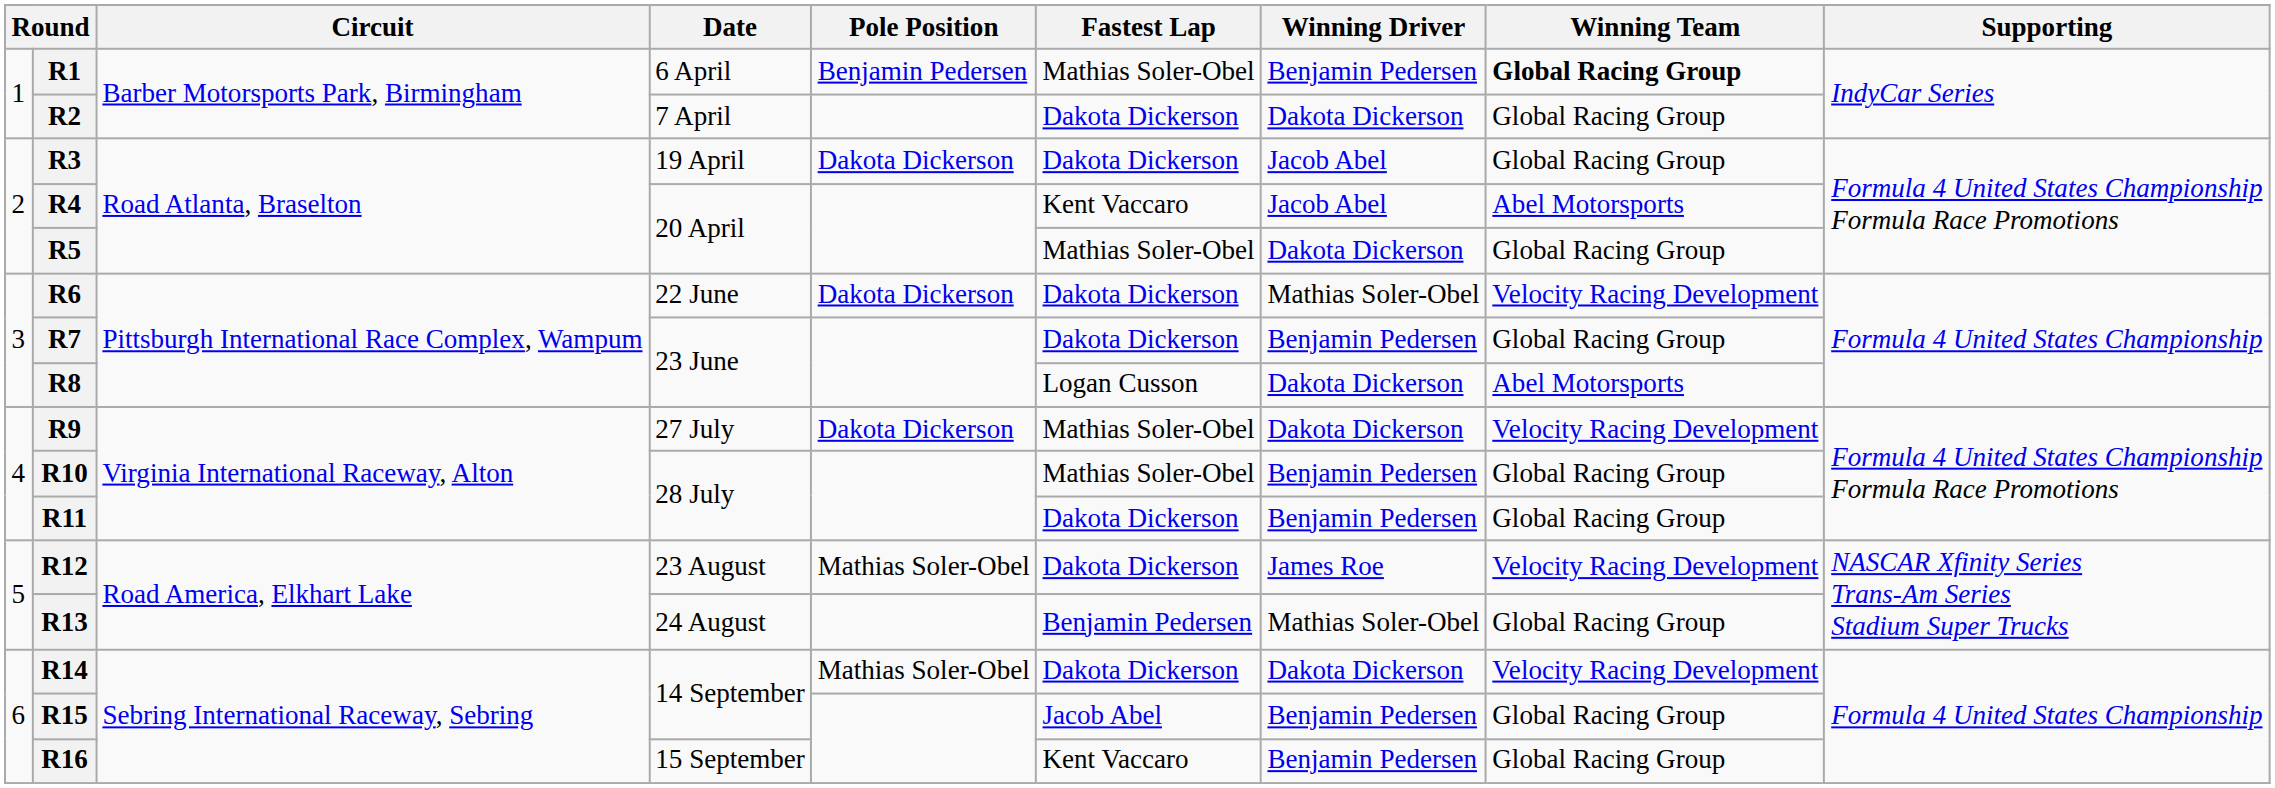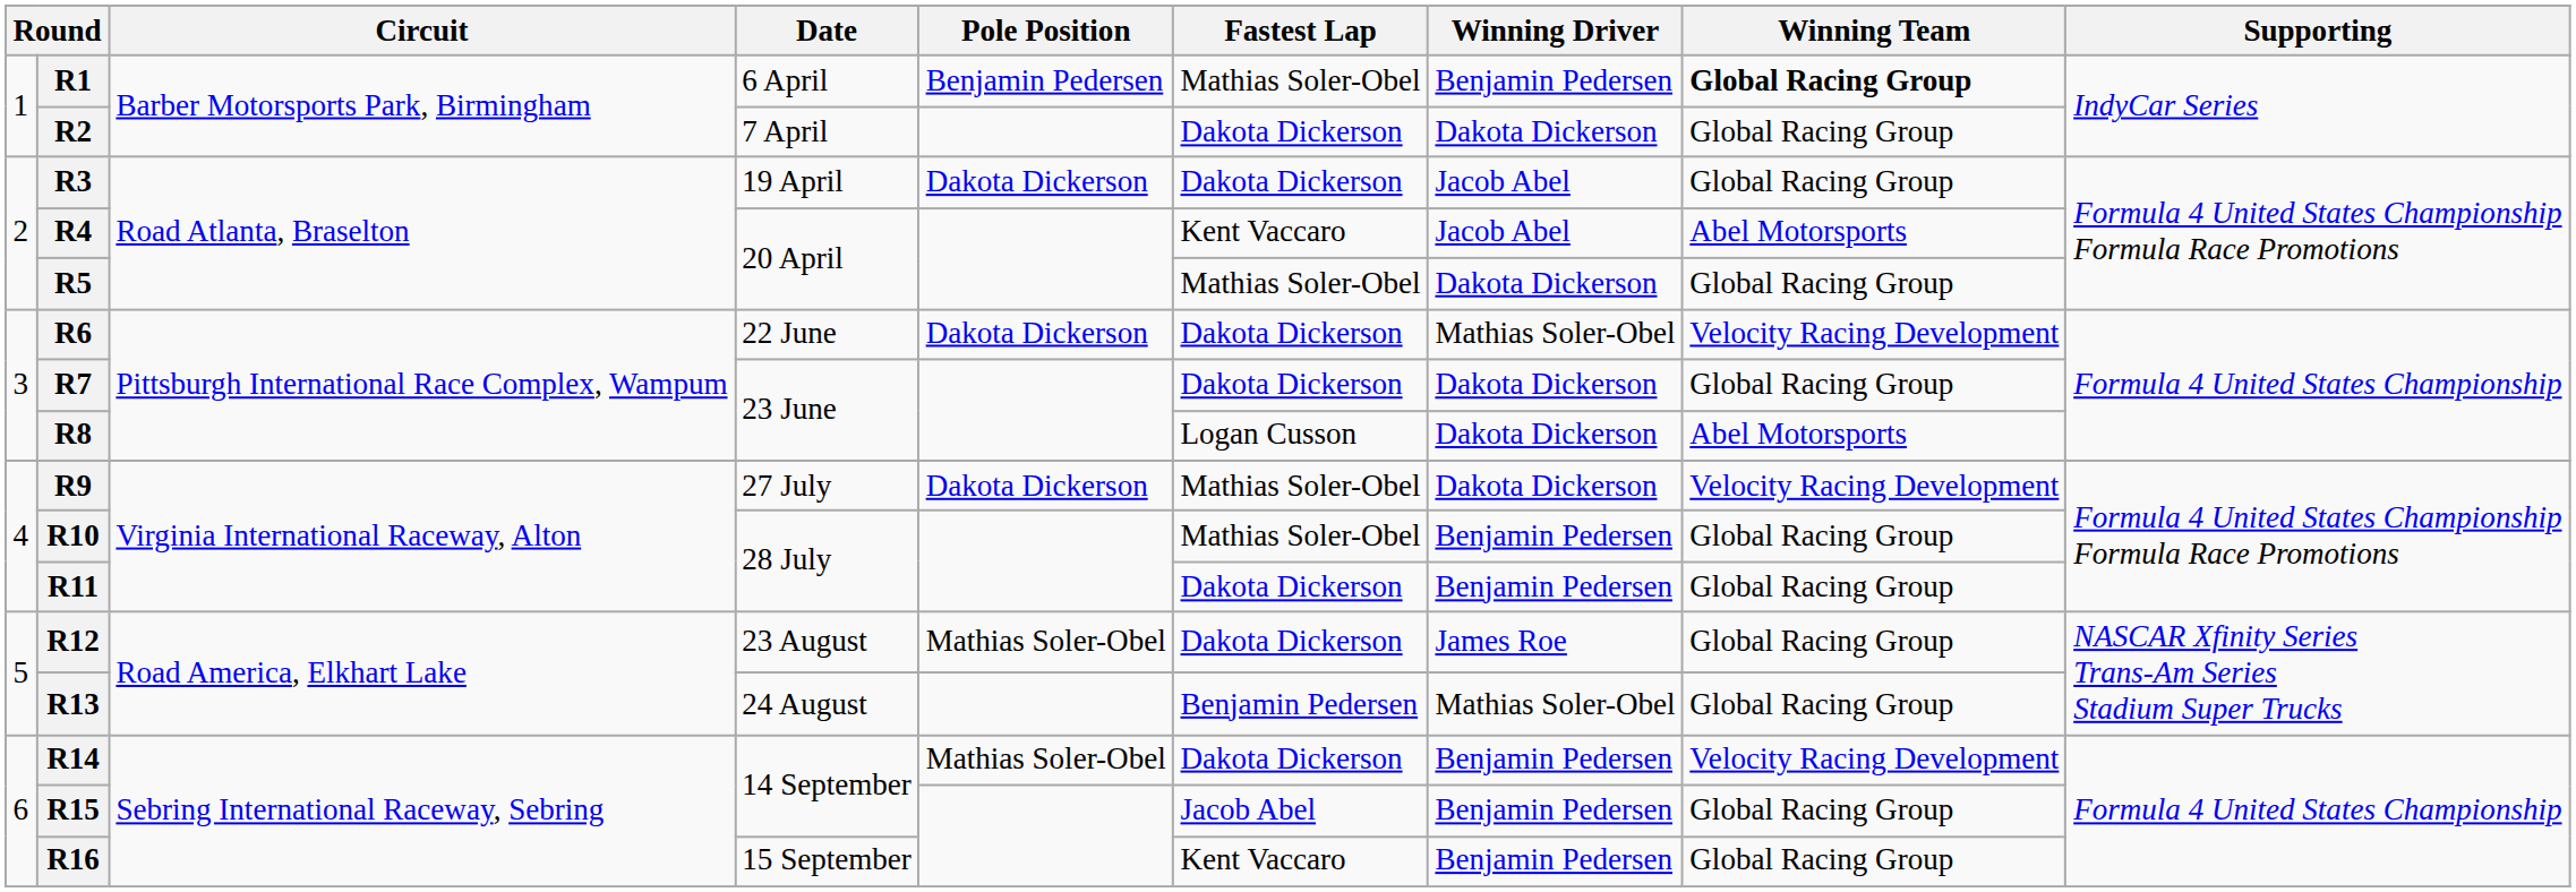R7 | Winning Driver: Benjamin Pedersen -> Dakota Dickerson
R12 | Winning Team: Velocity Racing Development -> Global Racing Group
R14 | Winning Driver: Dakota Dickerson -> Benjamin Pedersen
